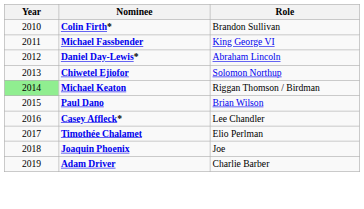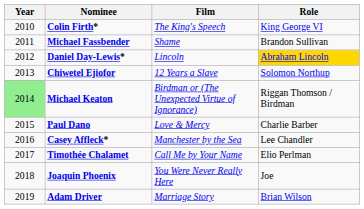+ column: Film | The King's Speech | Shame | Lincoln | 12 Years a Slave | Birdman or (The Unexpected Virtue of Ignorance) | Love & Mercy | Manchester by the Sea | Call Me by Your Name | You Were Never Really Here | Marriage Story
Colin Firth* | Role: Brandon Sullivan -> King George VI
Michael Fassbender | Role: King George VI -> Brandon Sullivan
Daniel Day-Lewis* | Role: no background -> gold background
Paul Dano | Role: Brian Wilson -> Charlie Barber
Adam Driver | Role: Charlie Barber -> Brian Wilson
